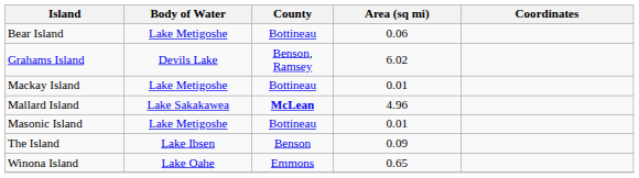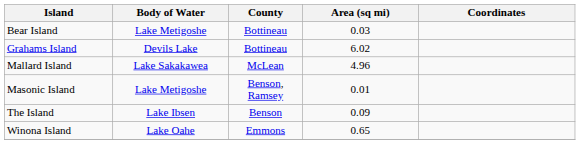Bear Island | Area (sq mi): 0.06 -> 0.03
Grahams Island | County: Benson, Ramsey -> Bottineau
- row: Mackay Island | Lake Metigoshe | Bottineau | 0.01
Mallard Island | County: bold -> normal
Masonic Island | County: Bottineau -> Benson, Ramsey
